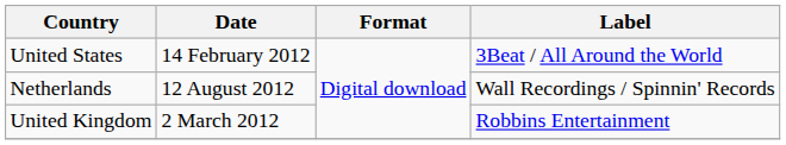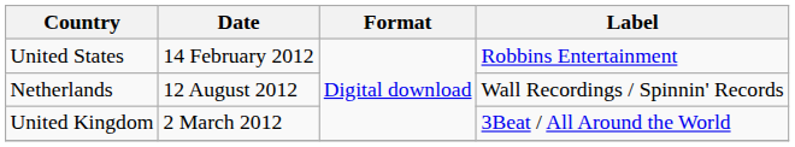United States | Label: 3Beat / All Around the World -> Robbins Entertainment
United Kingdom | Label: Robbins Entertainment -> 3Beat / All Around the World
